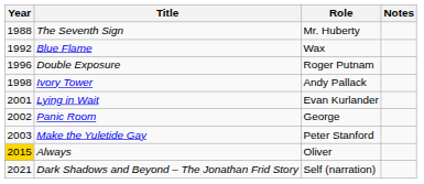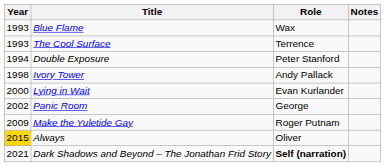- row: 1988 | The Seventh Sign | Mr. Huberty
Blue Flame | Year: 1992 -> 1993
+ row: 1993 | The Cool Surface | Terrence
Double Exposure | Year: 1996 -> 1994
Double Exposure | Role: Roger Putnam -> Peter Stanford
Lying in Wait | Year: 2001 -> 2000
Make the Yuletide Gay | Year: 2003 -> 2009
Make the Yuletide Gay | Role: Peter Stanford -> Roger Putnam
Dark Shadows and Beyond – The Jonathan Frid Story | Role: normal -> bold
